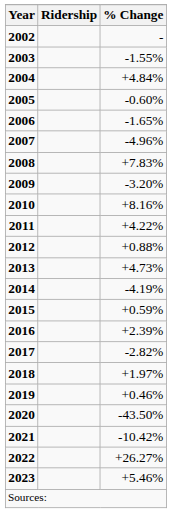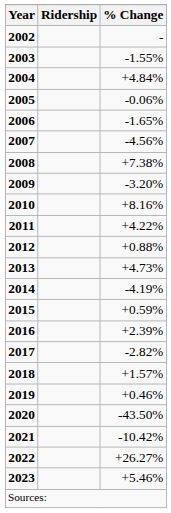2005 | % Change: -0.60% -> -0.06%
2007 | % Change: -4.96% -> -4.56%
2008 | % Change: +7.83% -> +7.38%
2018 | % Change: +1.97% -> +1.57%
